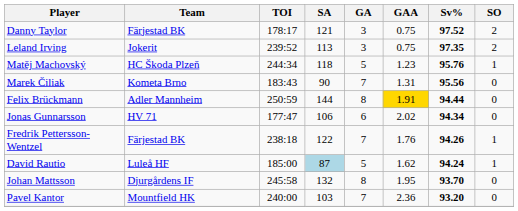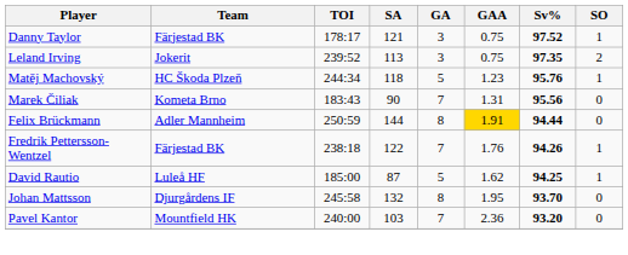Danny Taylor | SO: 2 -> 1
- row: Jonas Gunnarsson | HV 71 | 177:47 | 106 | 6 | 2.02 | 94.34 | 0
David Rautio | SA: lightblue background -> no background
David Rautio | Sv%: 94.24 -> 94.25
